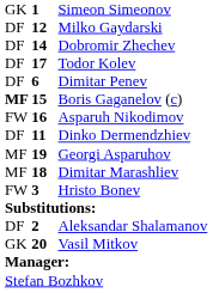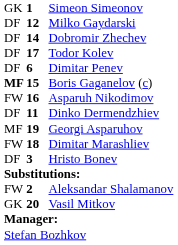Dimitar Marashliev | column 1: MF -> FW
Hristo Bonev | column 1: FW -> DF
Aleksandar Shalamanov | column 1: DF -> FW
